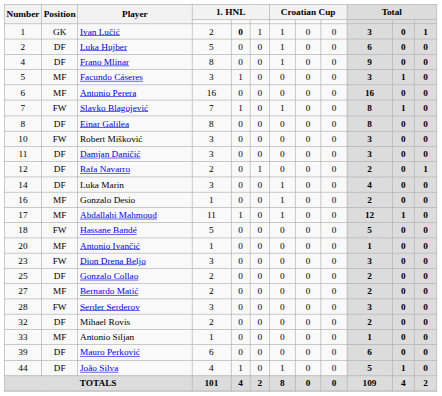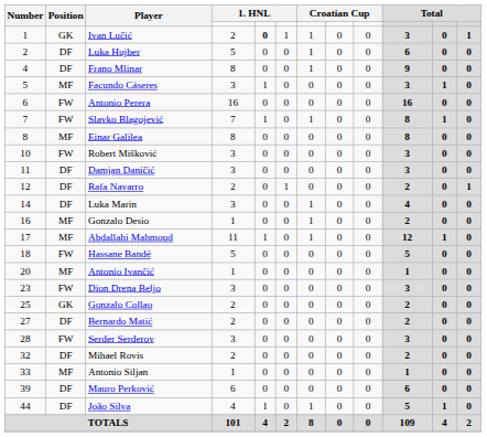Antonio Perera | Position: MF -> FW
Einar Galilea | Position: DF -> MF
Gonzalo Collao | Position: DF -> GK
Bernardo Matić | Position: MF -> DF
